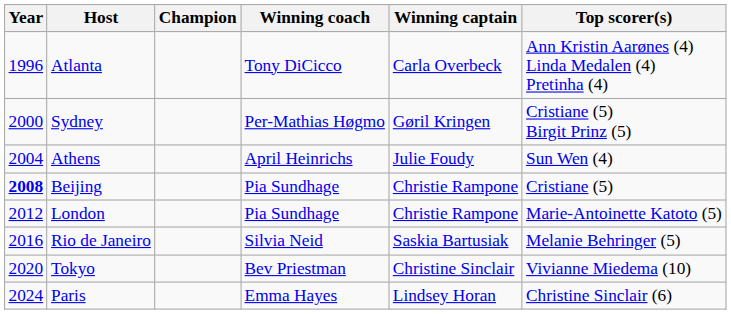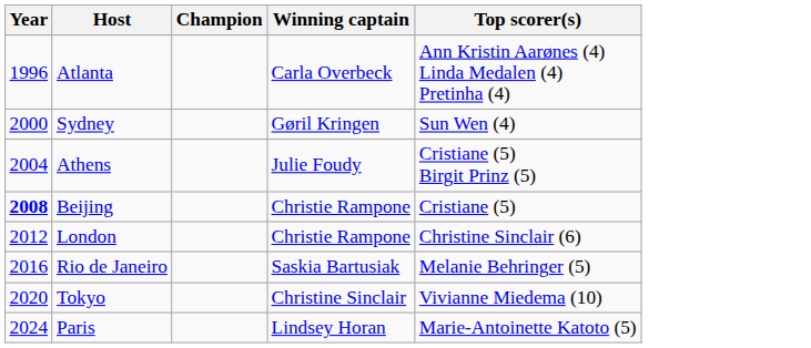- column: Winning coach | Tony DiCicco | Per-Mathias Høgmo | April Heinrichs | Pia Sundhage | Pia Sundhage | Silvia Neid | Bev Priestman | Emma Hayes
Sydney | Top scorer(s): Cristiane (5) Birgit Prinz (5) -> Sun Wen (4)
Athens | Top scorer(s): Sun Wen (4) -> Cristiane (5) Birgit Prinz (5)
London | Top scorer(s): Marie-Antoinette Katoto (5) -> Christine Sinclair (6)
Paris | Top scorer(s): Christine Sinclair (6) -> Marie-Antoinette Katoto (5)
